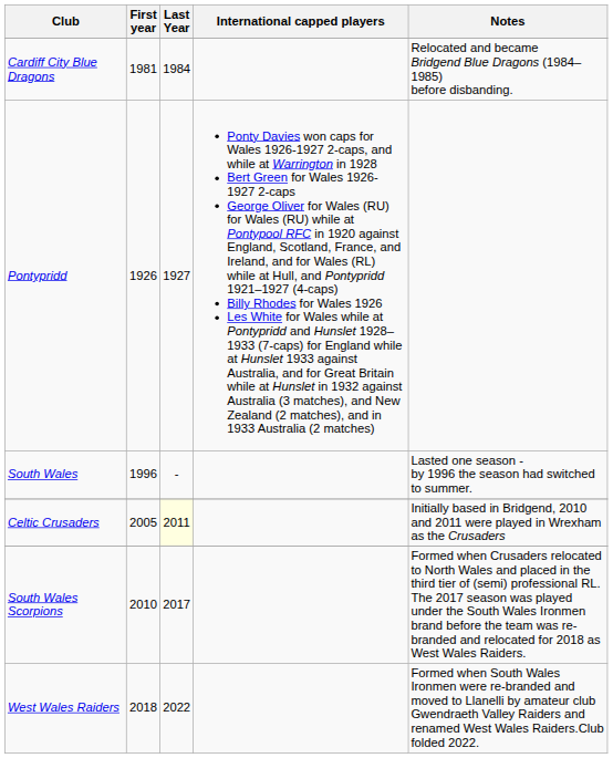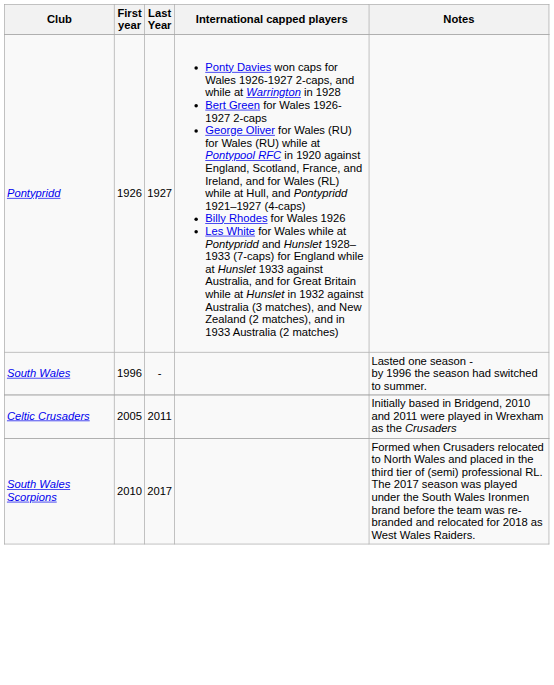- row: Cardiff City Blue Dragons | 1981 | 1984 | Relocated and became Bridgend Blue Dragons (1984–1985) before disbanding.
Celtic Crusaders | Last Year: lightyellow background -> no background
- row: West Wales Raiders | 2018 | 2022 | Formed when South Wales Ironmen were re-branded and moved to Llanelli by amateur club Gwendraeth Valley Raiders and renamed West Wales Raiders.Club folded 2022.
